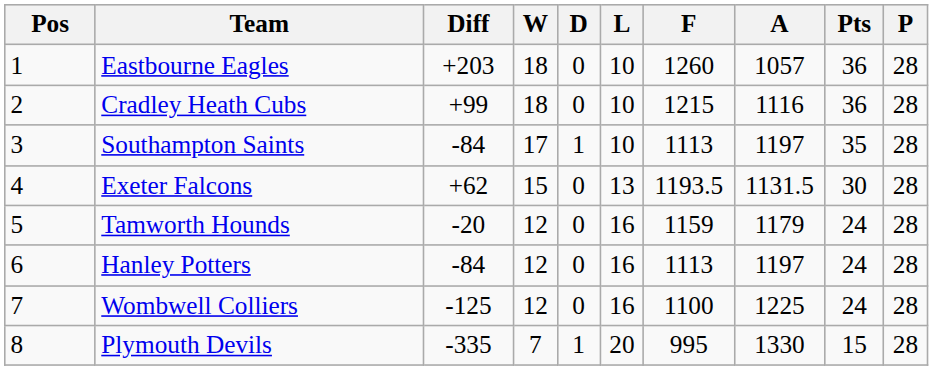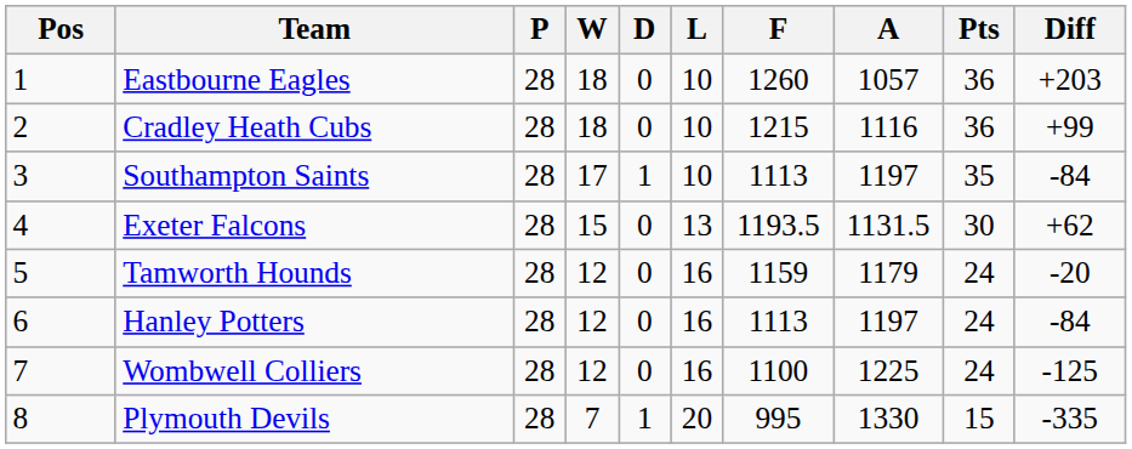columns swapped: P <-> Diff
